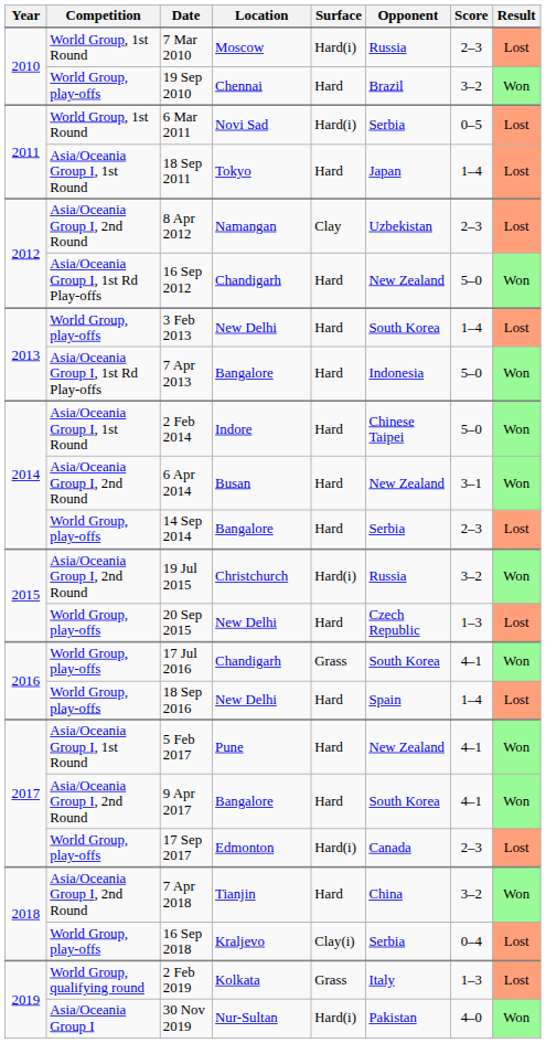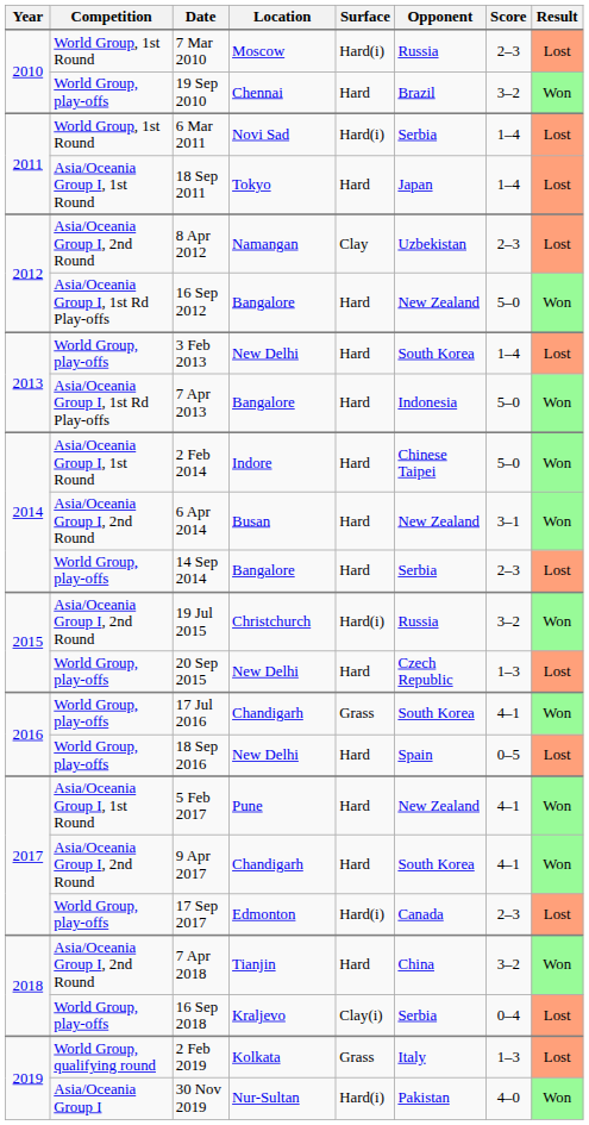6 Mar 2011 | Score: 0–5 -> 1–4
16 Sep 2012 | Location: Chandigarh -> Bangalore
18 Sep 2016 | Score: 1–4 -> 0–5
9 Apr 2017 | Location: Bangalore -> Chandigarh
